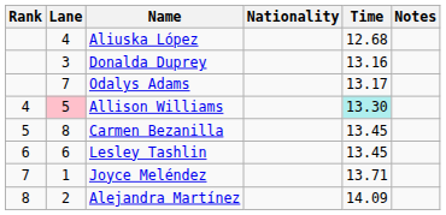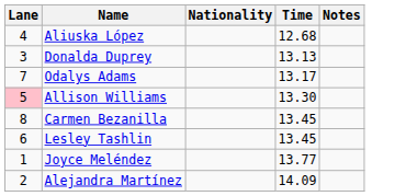- column: Rank | 4 | 5 | 6 | 7 | 8
Donalda Duprey | Time: 13.16 -> 13.13
Allison Williams | Time: paleturquoise background -> no background
Joyce Meléndez | Time: 13.71 -> 13.77
